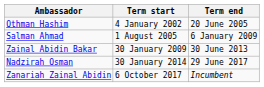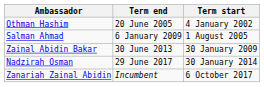columns swapped: Term start <-> Term end
